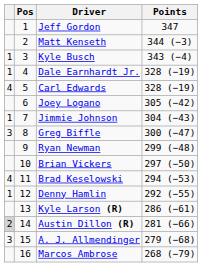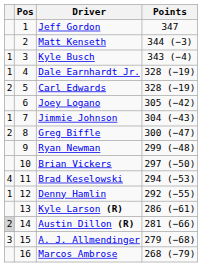Carl Edwards | column 1: 4 -> 2
Greg Biffle | column 1: 3 -> 2
